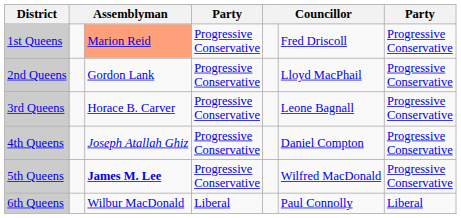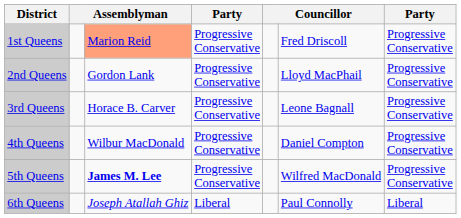4th Queens | column 3: Joseph Atallah Ghiz -> Wilbur MacDonald
6th Queens | column 3: Wilbur MacDonald -> Joseph Atallah Ghiz
